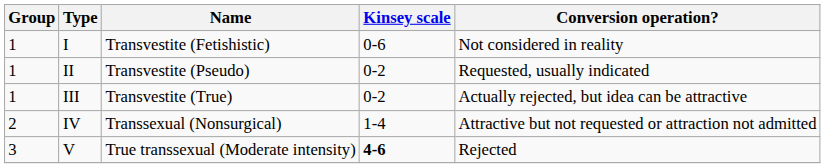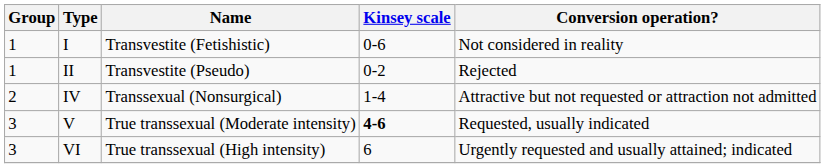II | Conversion operation?: Requested, usually indicated -> Rejected
- row: 1 | III | Transvestite (True) | 0-2 | Actually rejected, but idea can be attractive
V | Conversion operation?: Rejected -> Requested, usually indicated
+ row: 3 | VI | True transsexual (High intensity) | 6 | Urgently requested and usually attained; indicated
